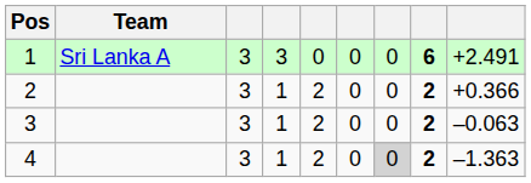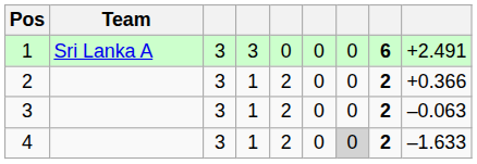4 | column 9: –1.363 -> –1.633
